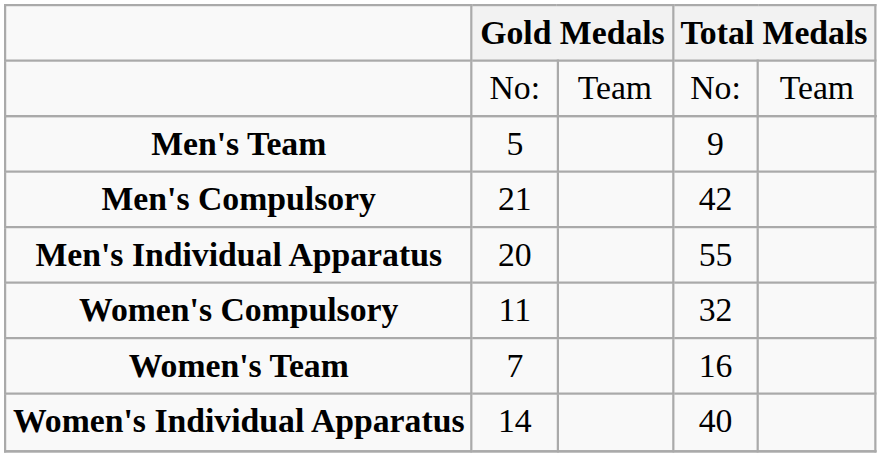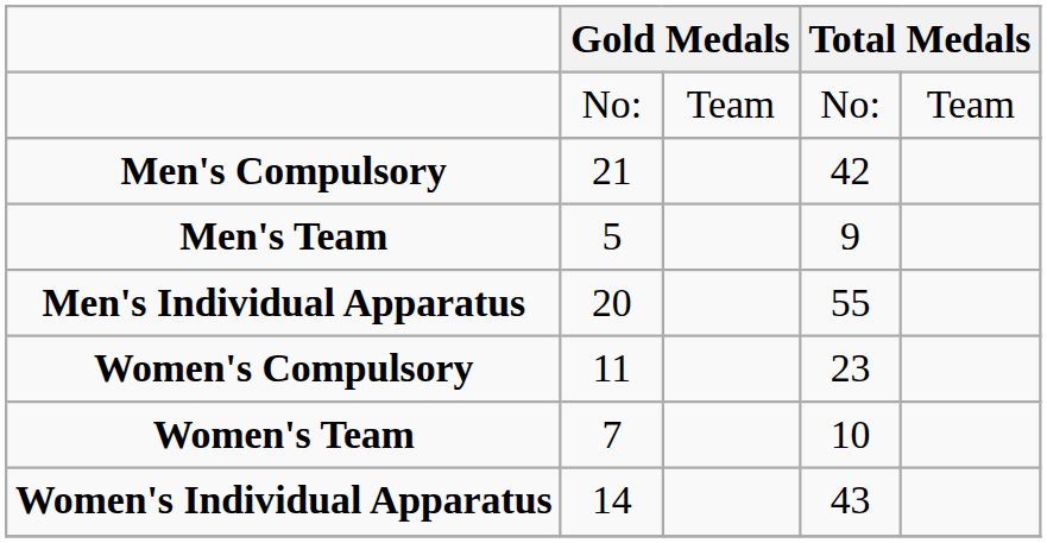rows swapped: Men's Compulsory <-> Men's Team
Women's Compulsory | column 4: 32 -> 23
Women's Team | column 4: 16 -> 10
Women's Individual Apparatus | column 4: 40 -> 43
